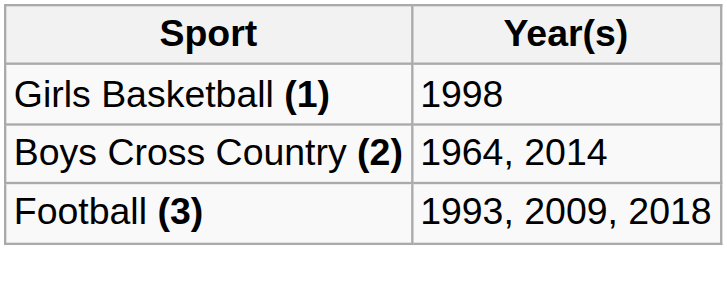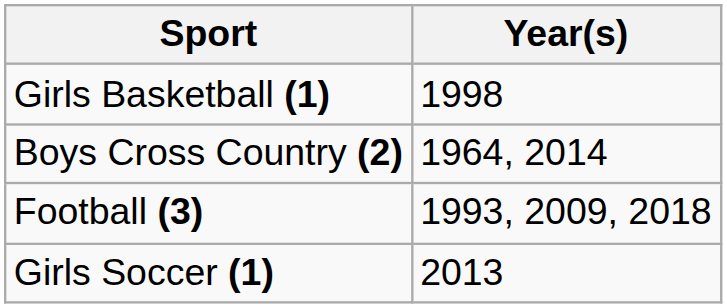+ row: Girls Soccer (1) | 2013
